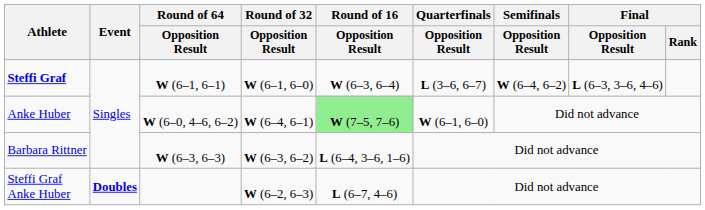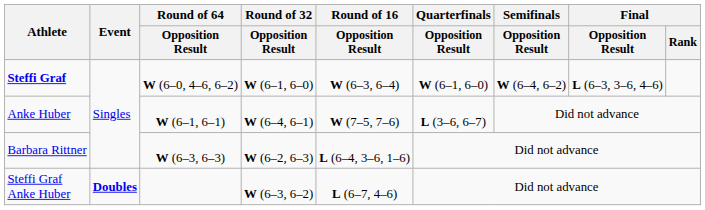Steffi Graf | Round of 64 / Opposition Result: W (6–1, 6–1) -> W (6–0, 4–6, 6–2)
Steffi Graf | Quarterfinals / Opposition Result: L (3–6, 6–7) -> W (6–1, 6–0)
Anke Huber | Round of 64 / Opposition Result: W (6–0, 4–6, 6–2) -> W (6–1, 6–1)
Anke Huber | Round of 16 / Opposition Result: lightgreen background -> no background
Anke Huber | Quarterfinals / Opposition Result: W (6–1, 6–0) -> L (3–6, 6–7)
Barbara Rittner | Round of 32 / Opposition Result: W (6–3, 6–2) -> W (6–2, 6–3)
Steffi Graf Anke Huber | Round of 32 / Opposition Result: W (6–2, 6–3) -> W (6–3, 6–2)
